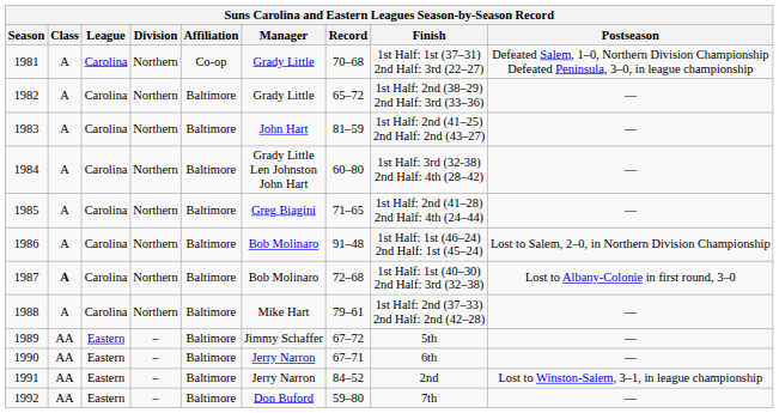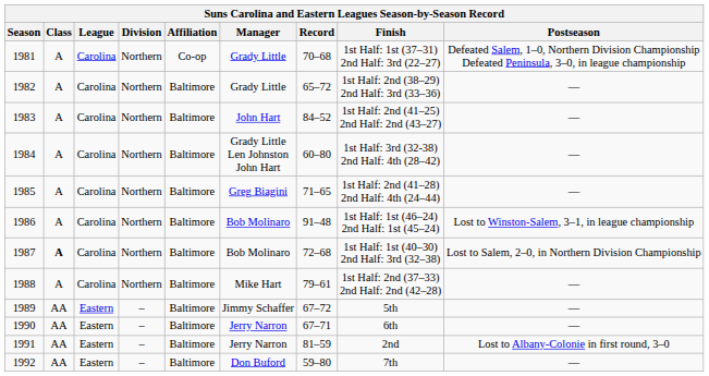1983 | Record: 81–59 -> 84–52
1986 | Postseason: Lost to Salem, 2–0, in Northern Division Championship -> Lost to Winston-Salem, 3–1, in league championship
1987 | Postseason: Lost to Albany-Colonie in first round, 3–0 -> Lost to Salem, 2–0, in Northern Division Championship
1991 | Record: 84–52 -> 81–59
1991 | Postseason: Lost to Winston-Salem, 3–1, in league championship -> Lost to Albany-Colonie in first round, 3–0
